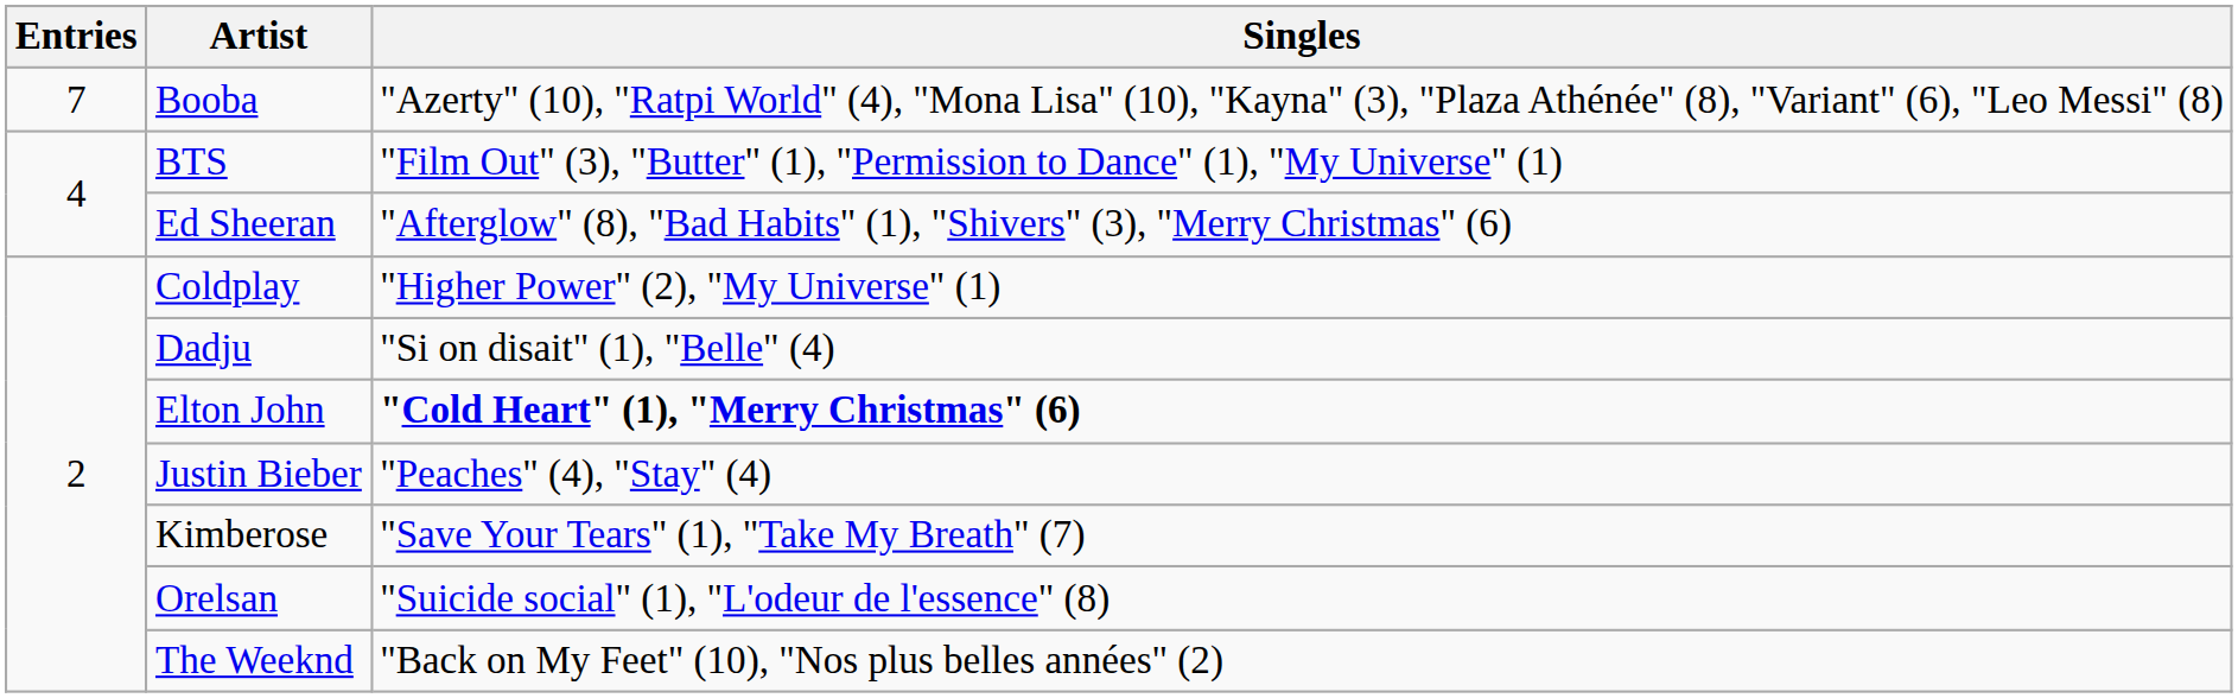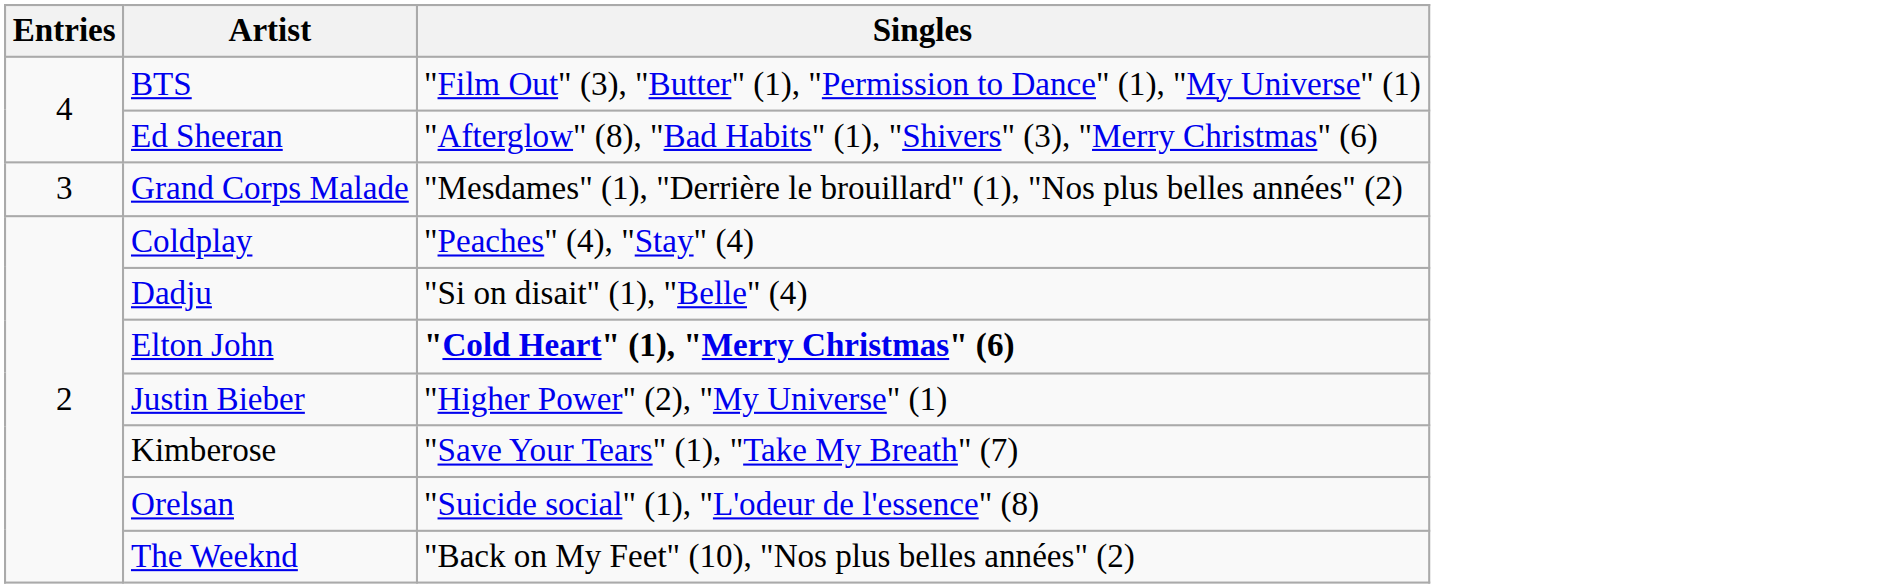- row: 7 | Booba | "Azerty" (10), "Ratpi World" (4), "Mona Lisa" (10), "Kayna" (3), "Plaza Athénée" (8), "Variant" (6), "Leo Messi" (8)
+ row: 3 | Grand Corps Malade | "Mesdames" (1), "Derrière le brouillard" (1), "Nos plus belles années" (2)
Coldplay | Singles: "Higher Power" (2), "My Universe" (1) -> "Peaches" (4), "Stay" (4)
Justin Bieber | Singles: "Peaches" (4), "Stay" (4) -> "Higher Power" (2), "My Universe" (1)
